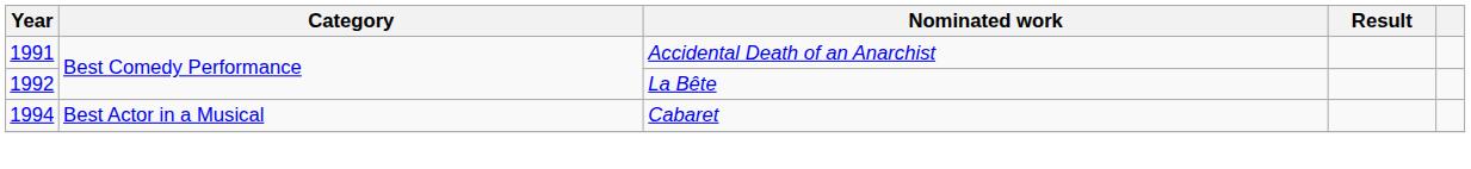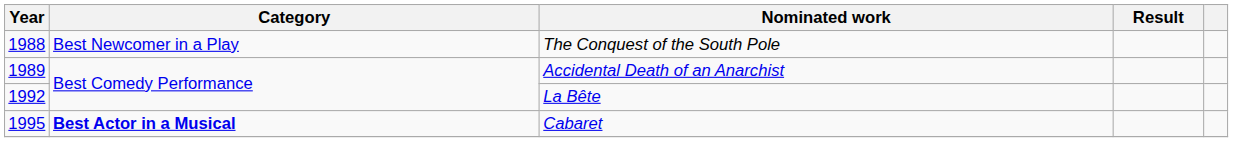+ row: 1988 | Best Newcomer in a Play | The Conquest of the South Pole
Accidental Death of an Anarchist | Year: 1991 -> 1989
Cabaret | Year: 1994 -> 1995
Cabaret | Category: normal -> bold
